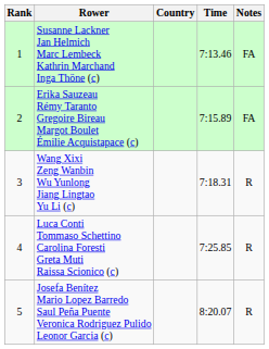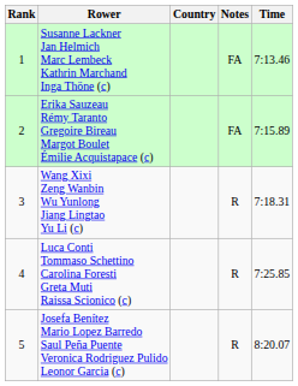columns swapped: Time <-> Notes
